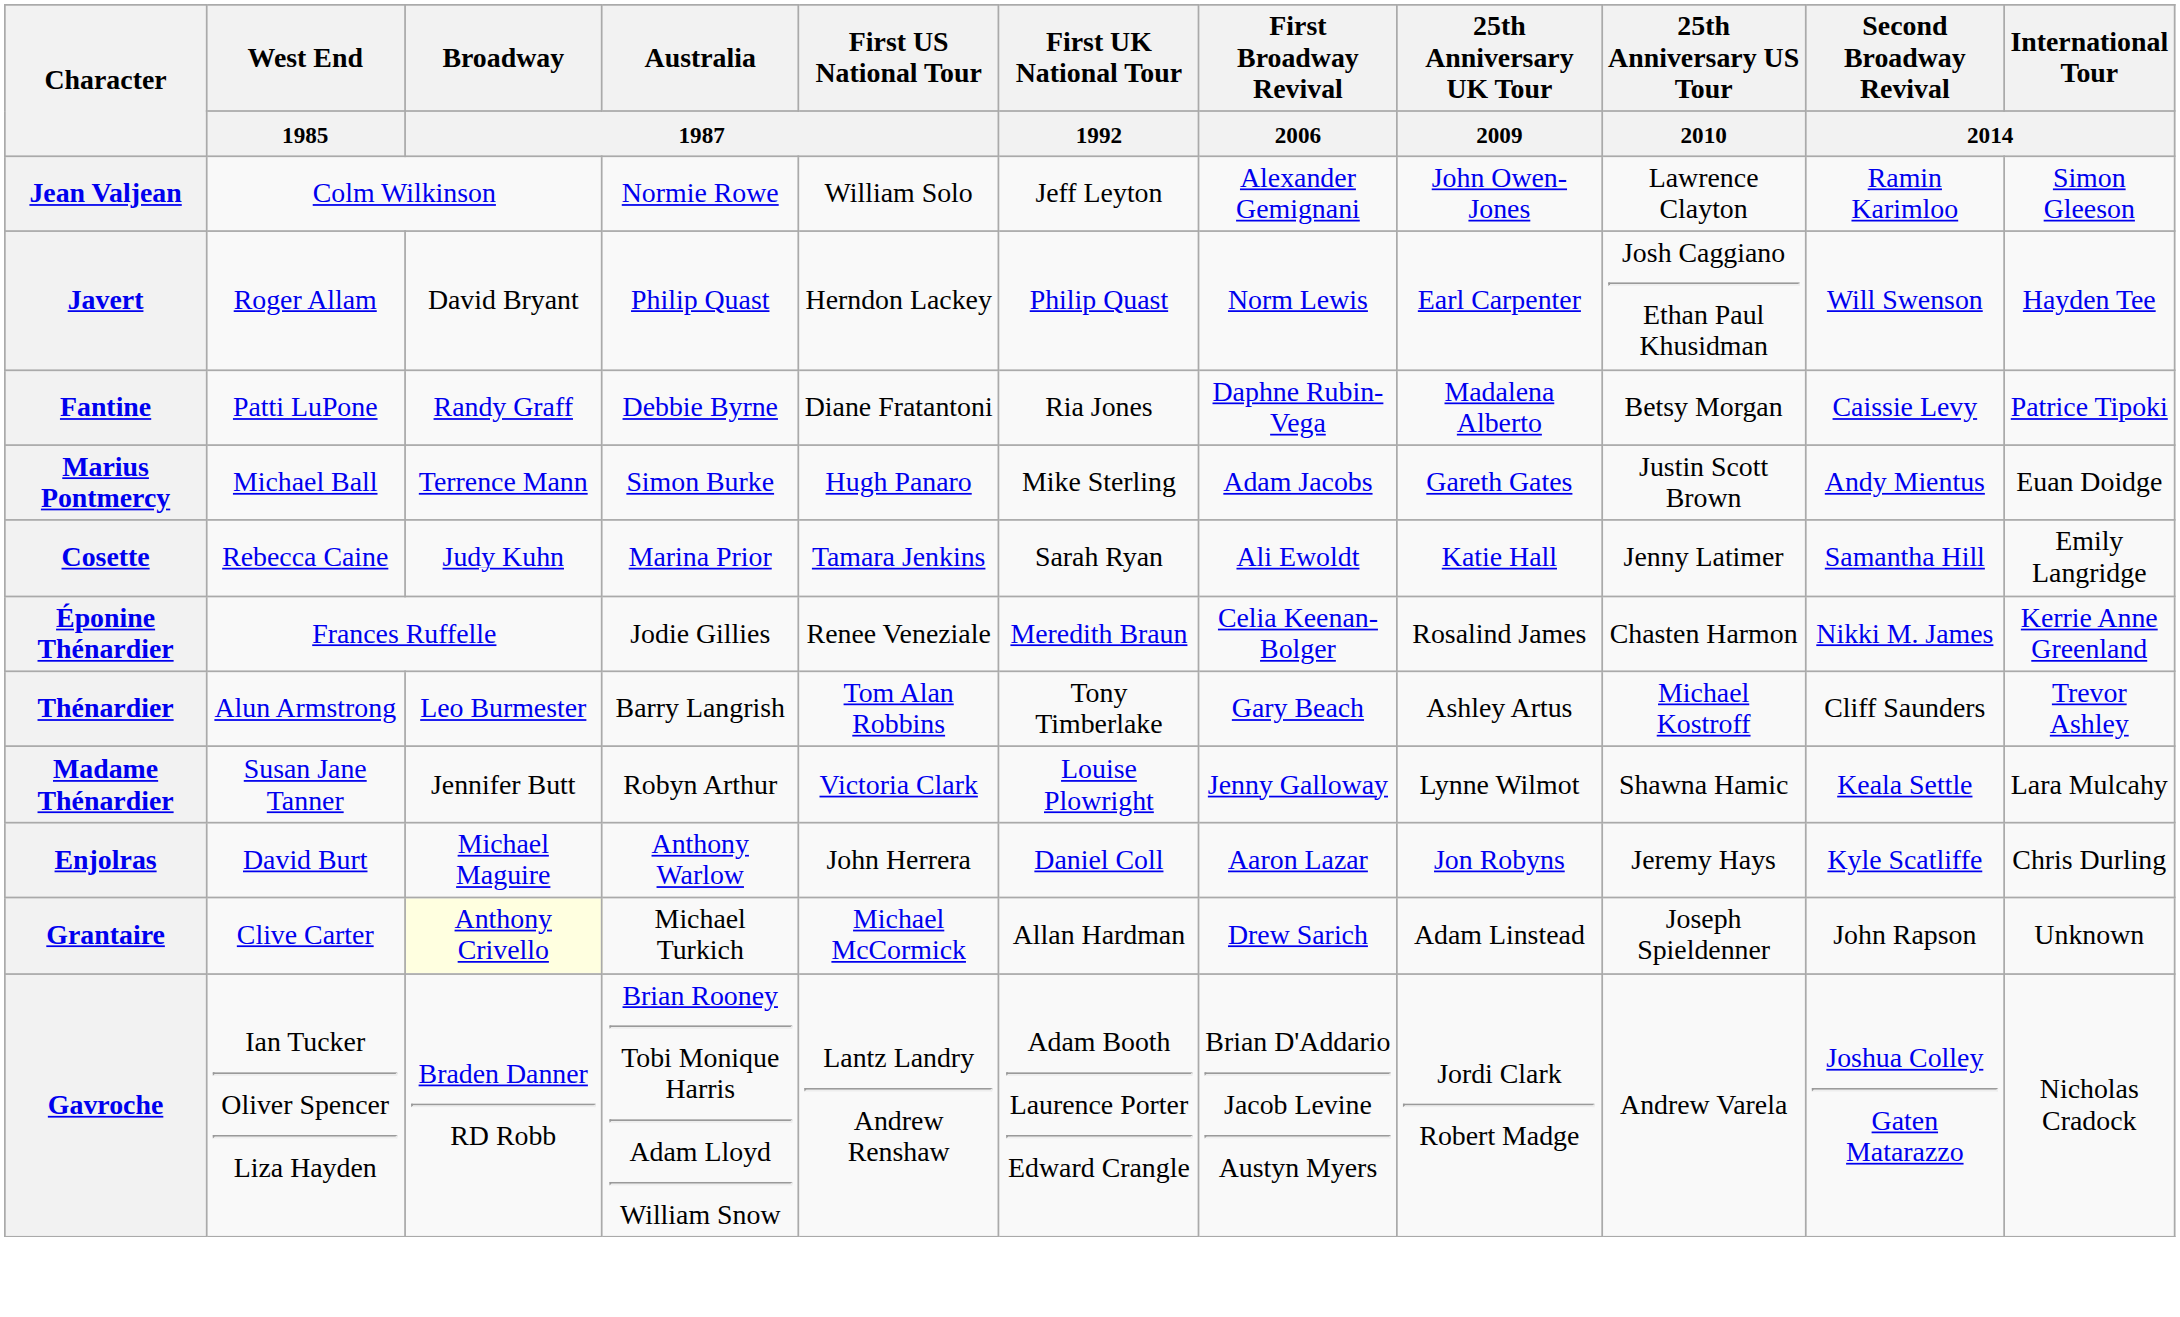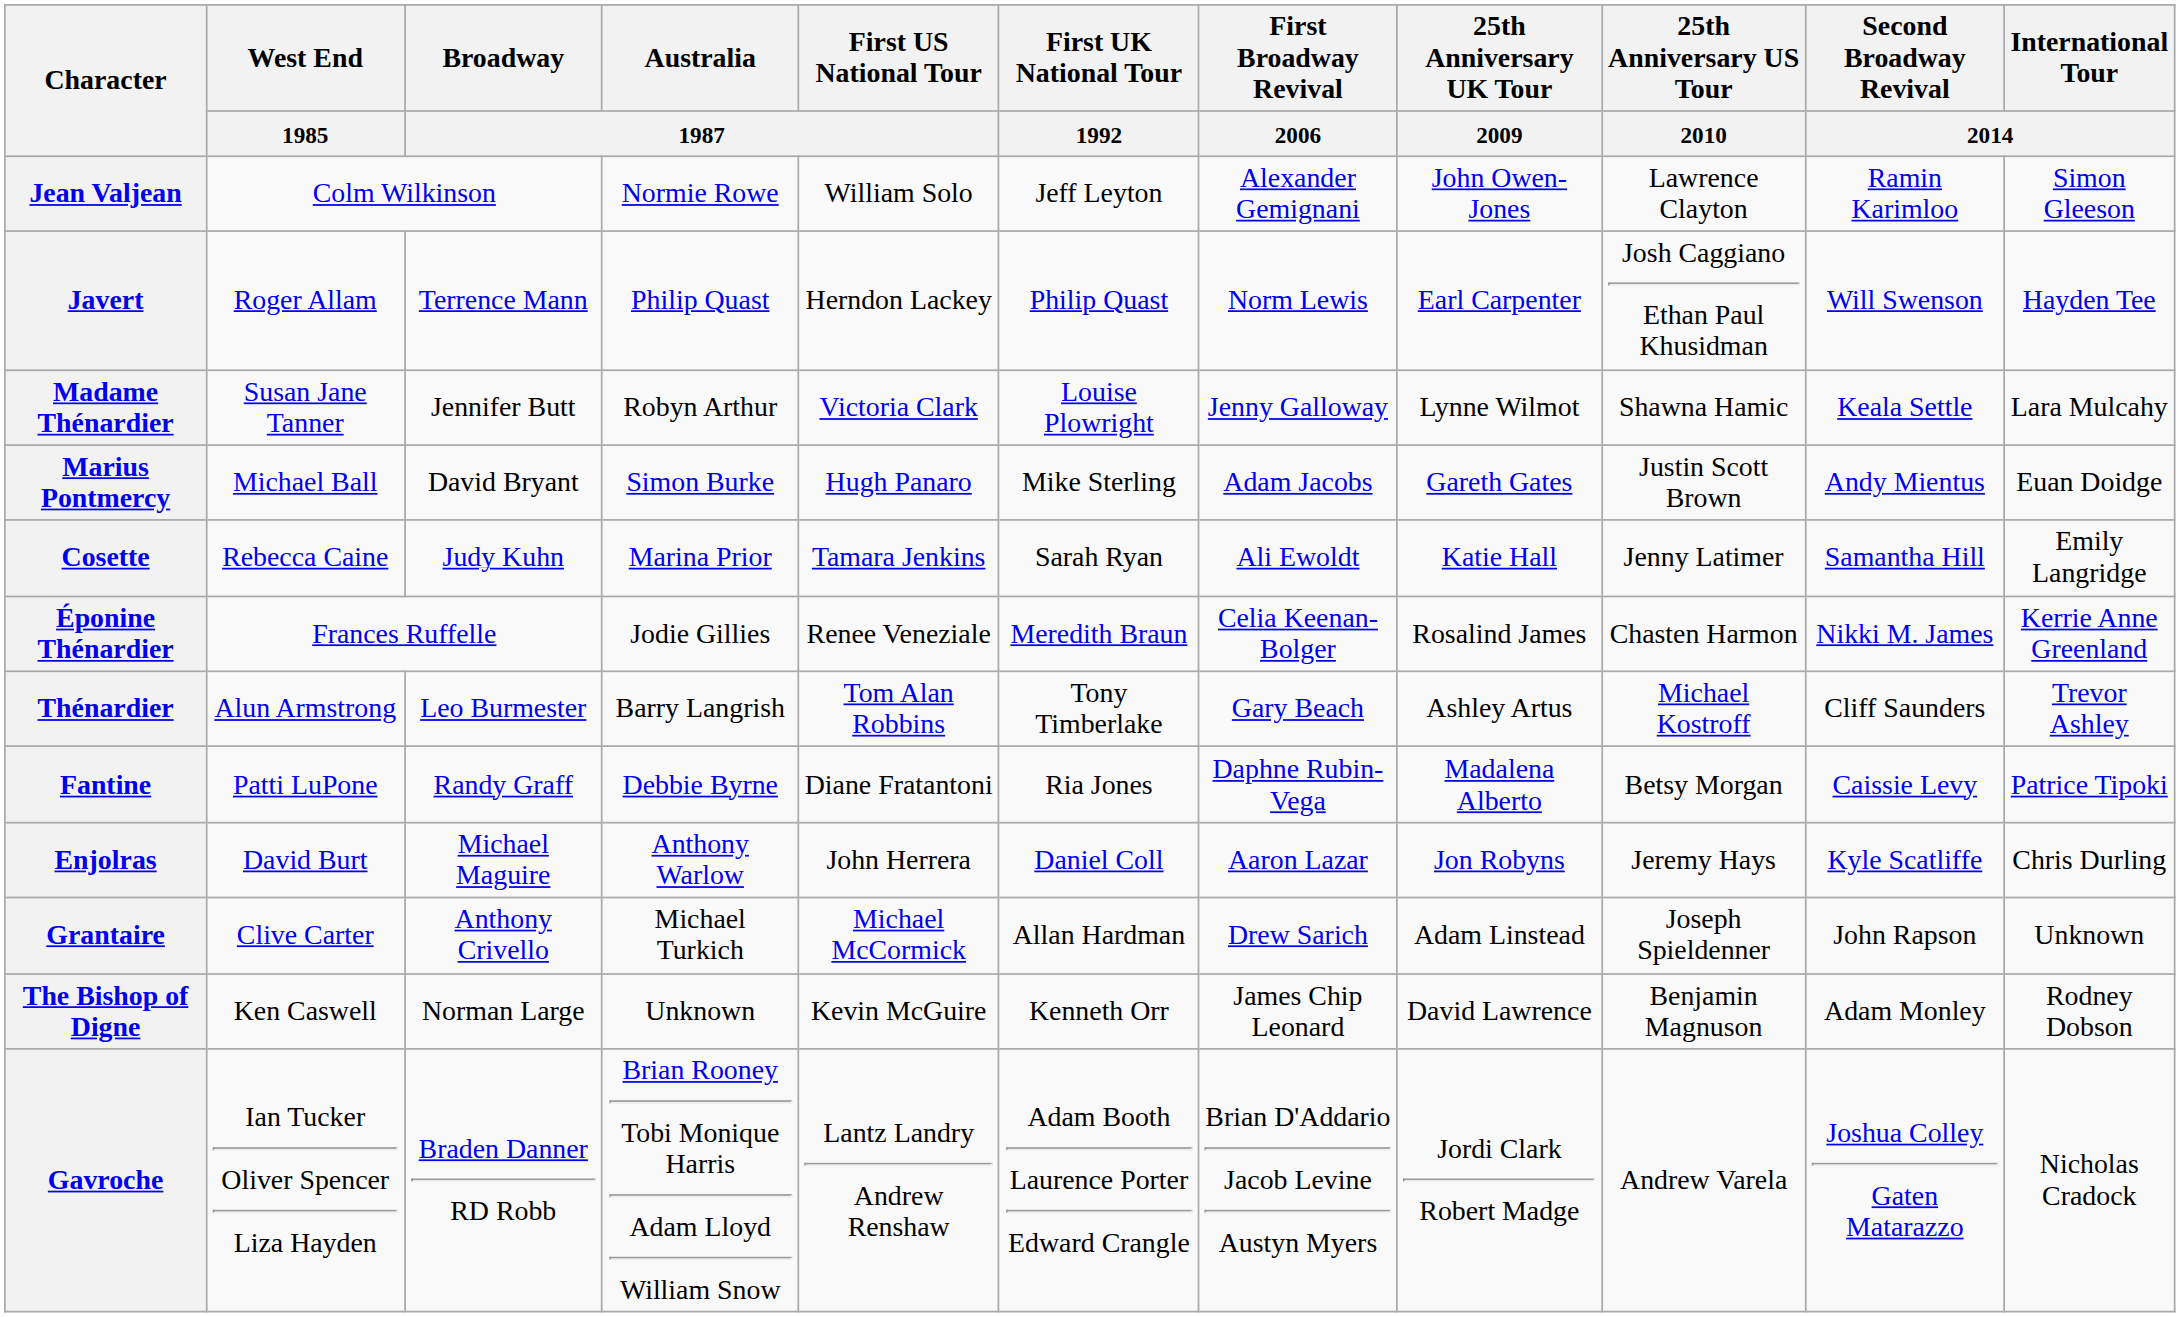Javert | Broadway / 1987: David Bryant -> Terrence Mann
rows swapped: Fantine <-> Madame Thénardier
Marius Pontmercy | Broadway / 1987: Terrence Mann -> David Bryant
Grantaire | Broadway / 1987: lightyellow background -> no background
+ row: The Bishop of Digne | Ken Caswell | Norman Large | Unknown | Kevin McGuire | Kenneth Orr | James Chip Leonard | David Lawrence | Benjamin Magnuson | Adam Monley | Rodney Dobson
